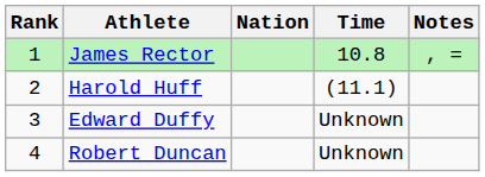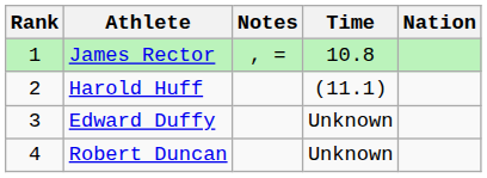columns swapped: Nation <-> Notes
